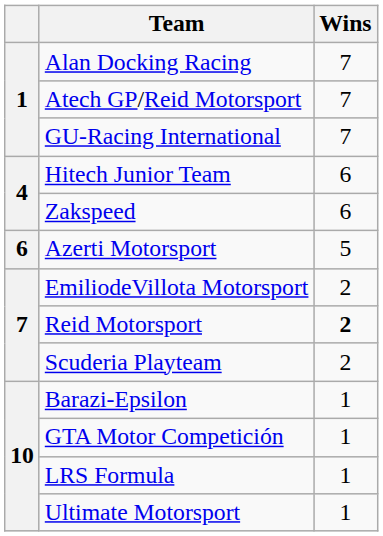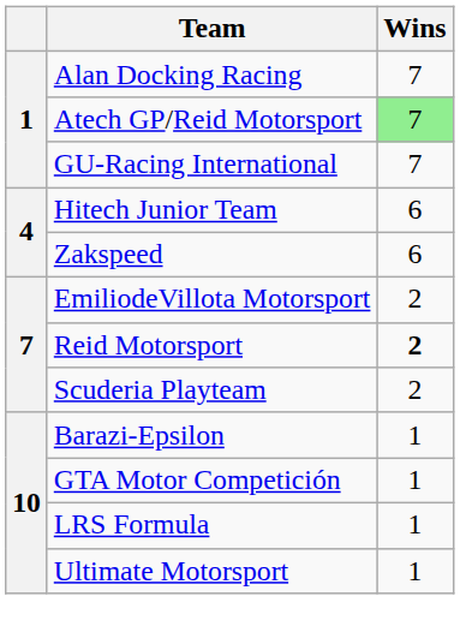Atech GP/Reid Motorsport | Wins: no background -> lightgreen background
- row: 6 | Azerti Motorsport | 5
